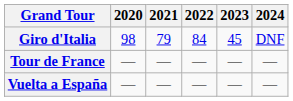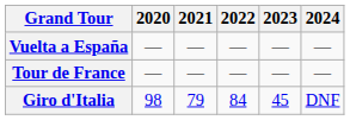rows swapped: Giro d'Italia <-> Vuelta a España
